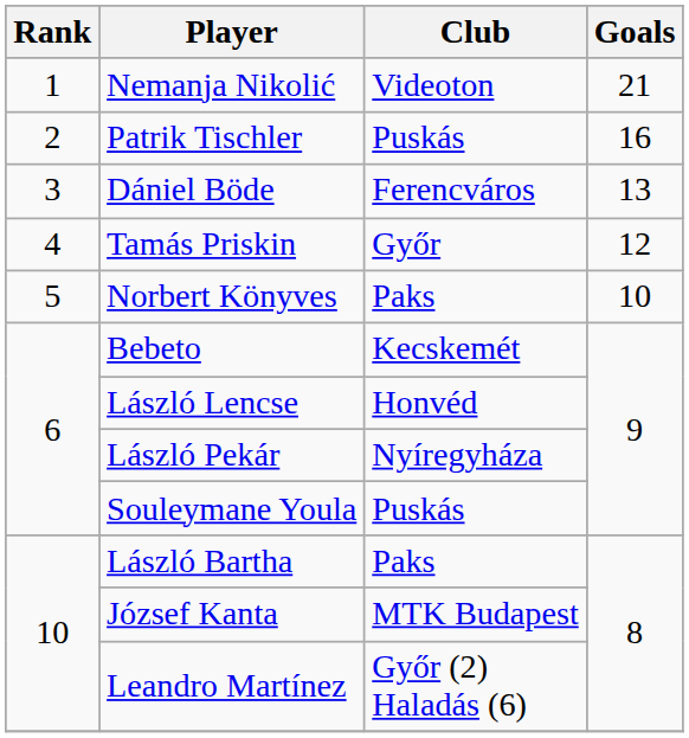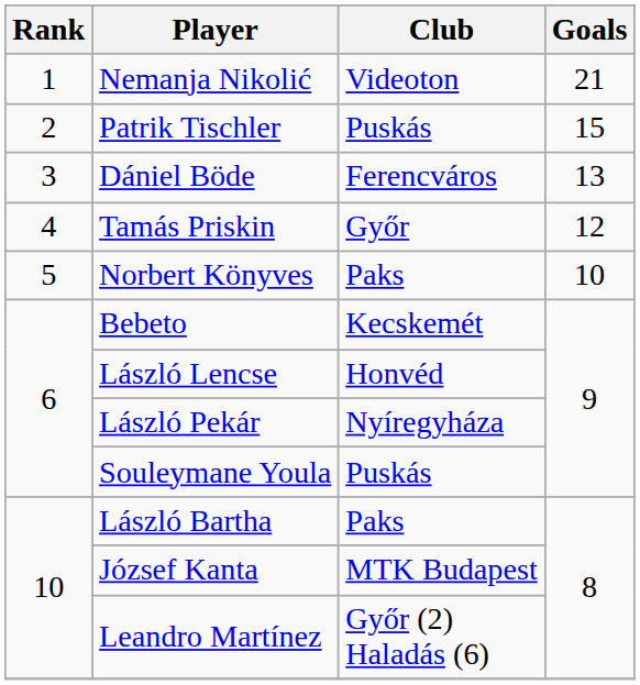Patrik Tischler | Goals: 16 -> 15
